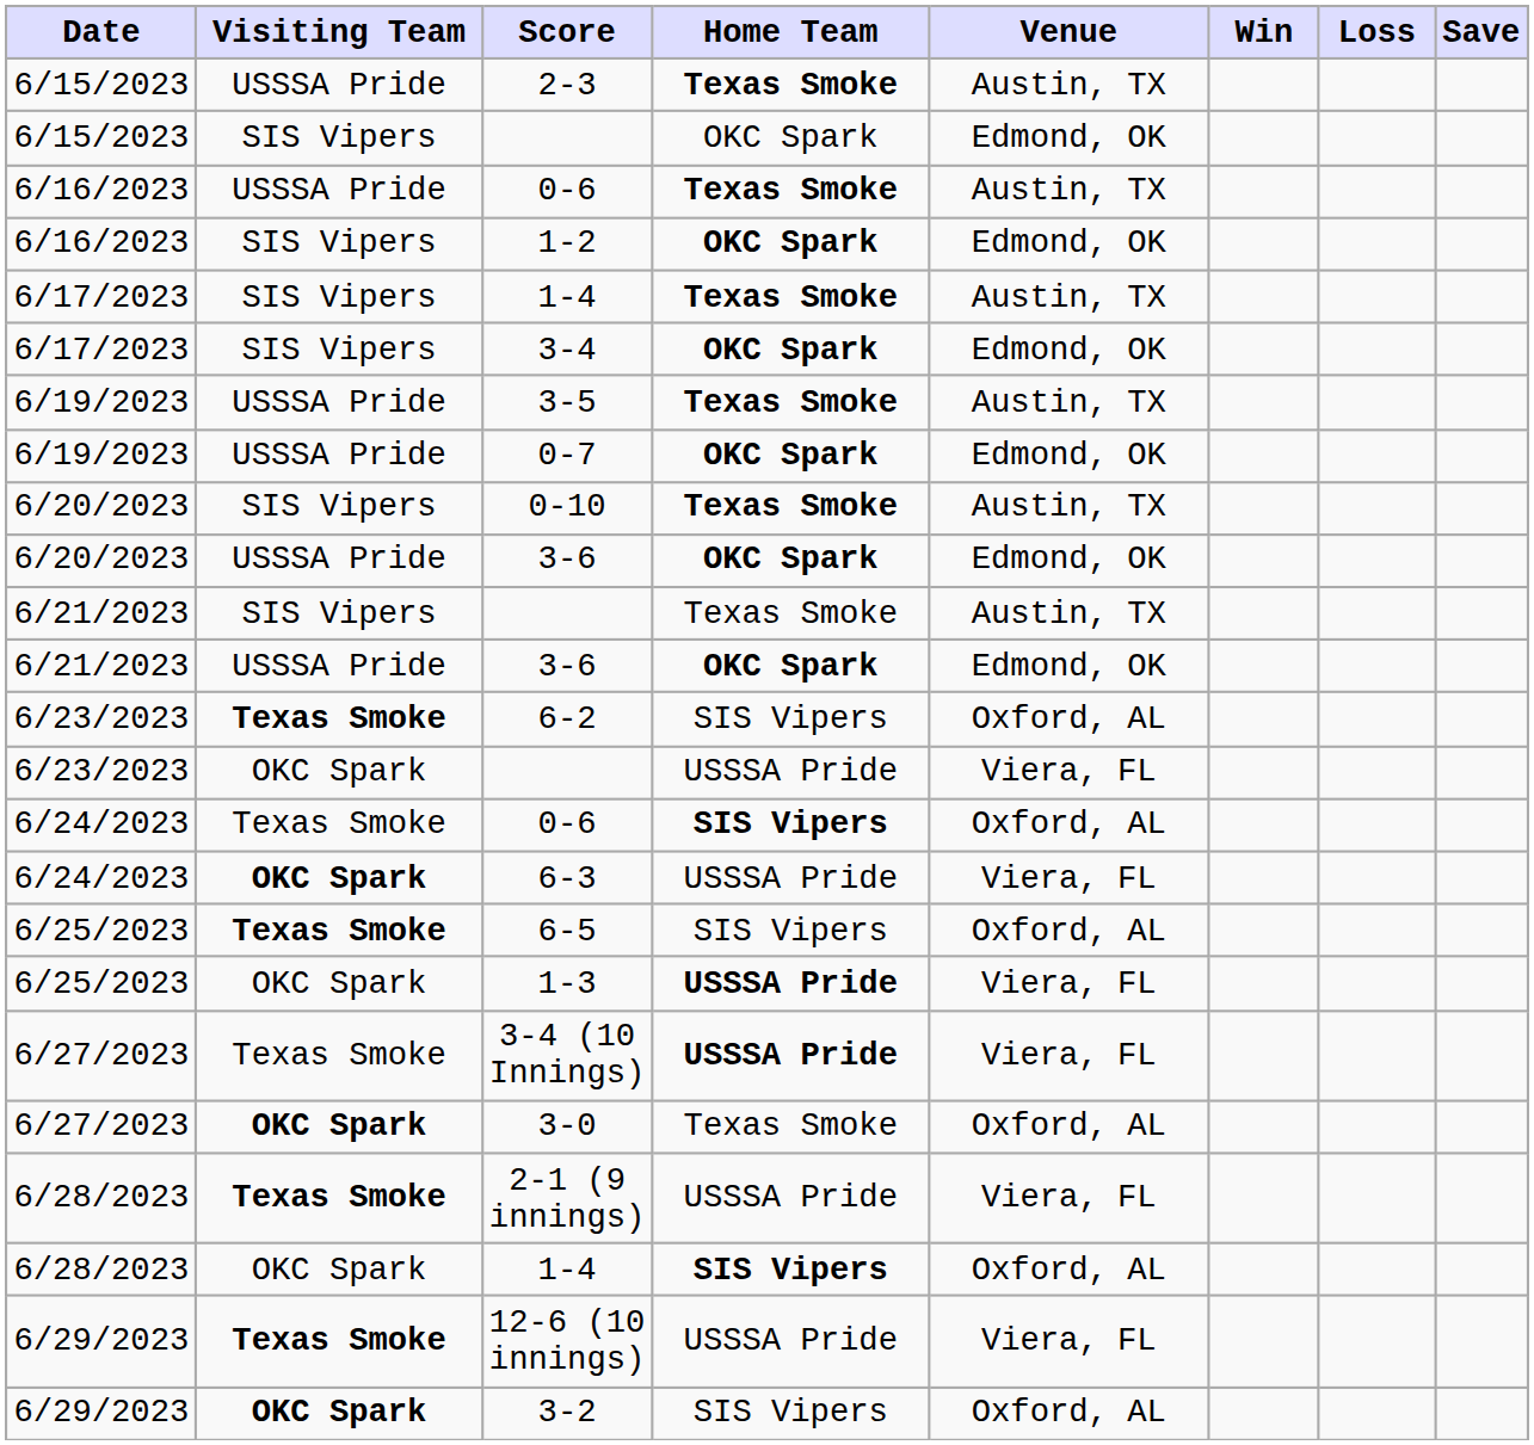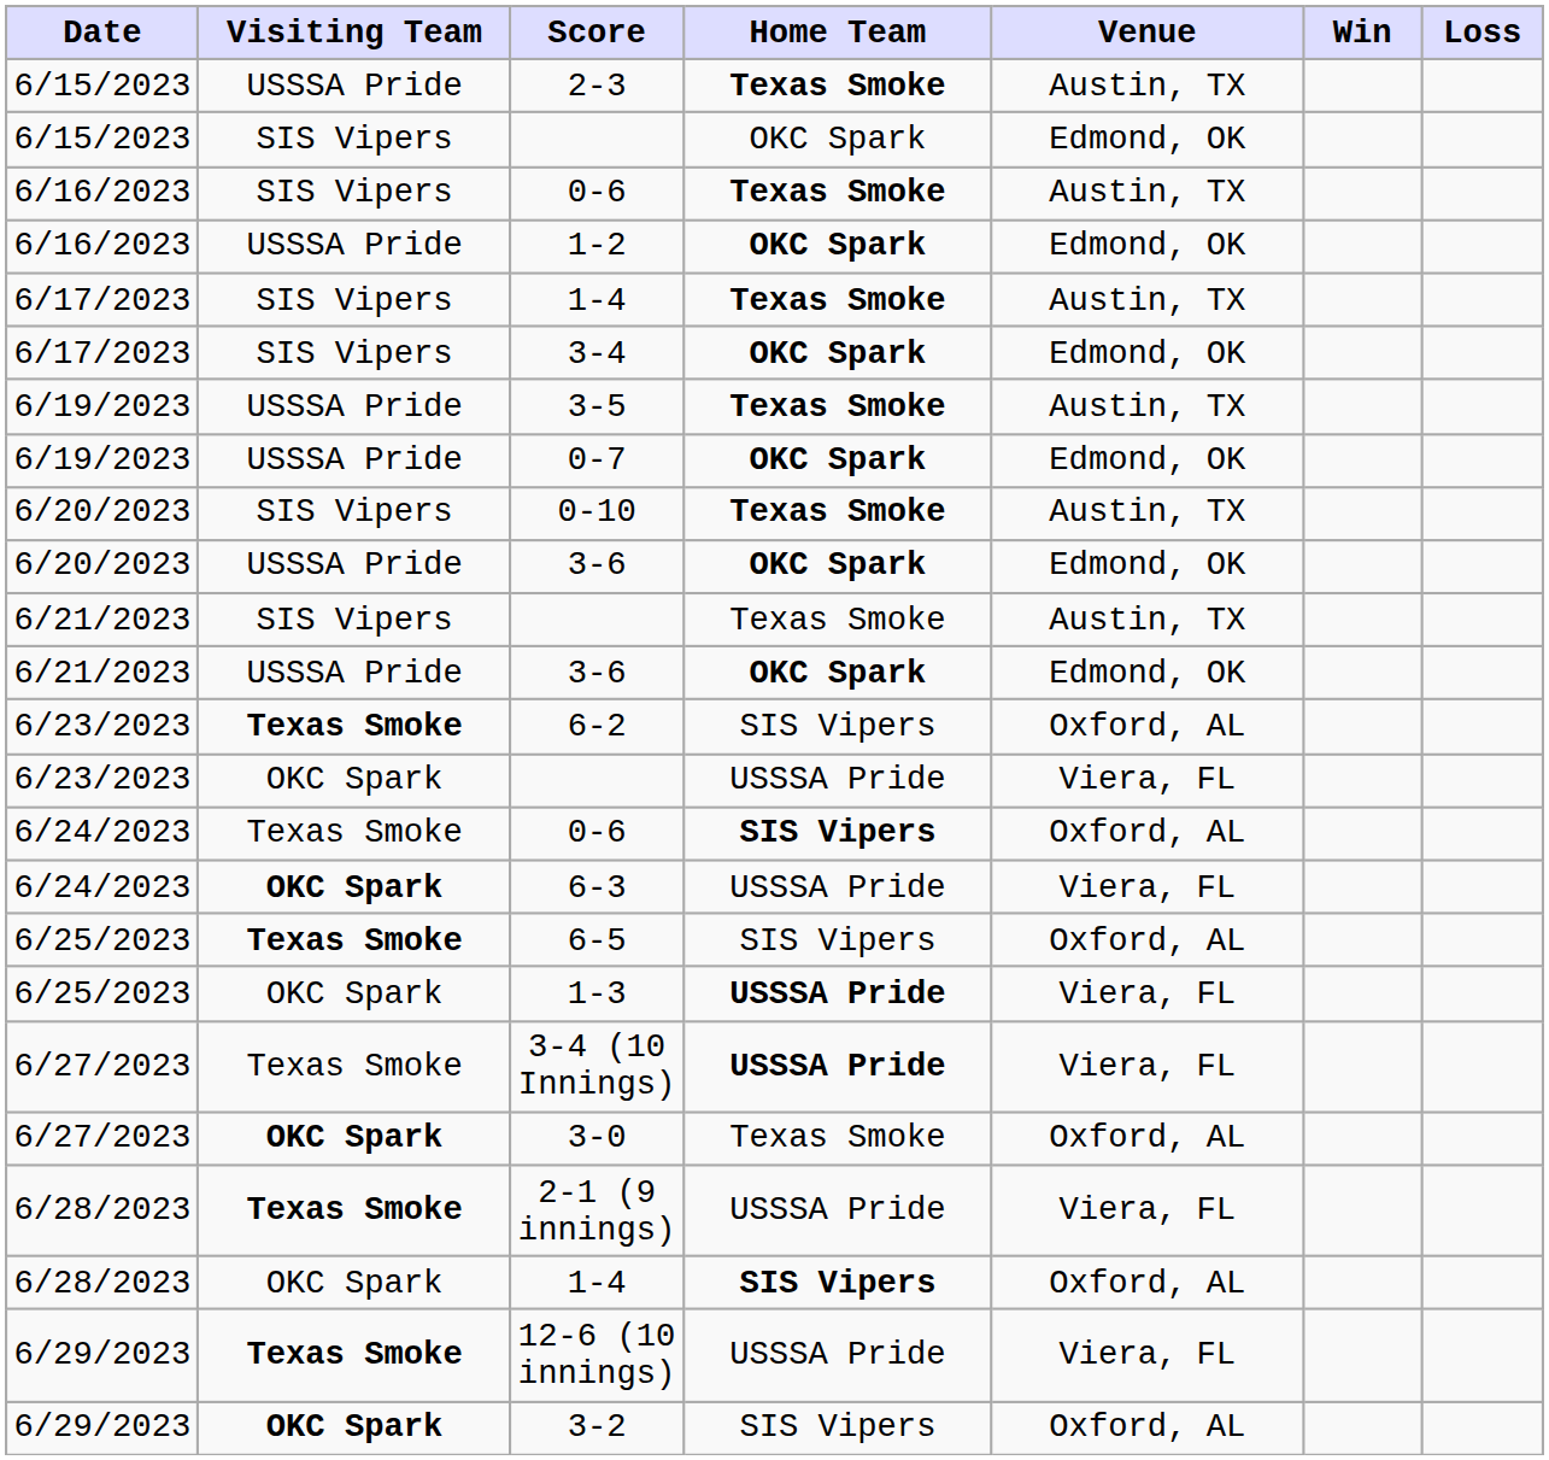- column: Save
6/16/2023 / 0-6 | Visiting Team: USSSA Pride -> SIS Vipers
1-2 | Visiting Team: SIS Vipers -> USSSA Pride
